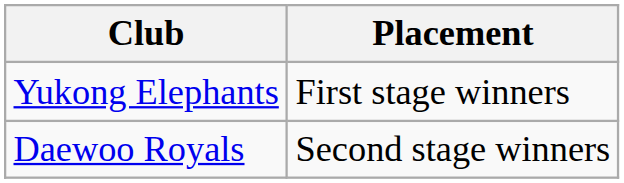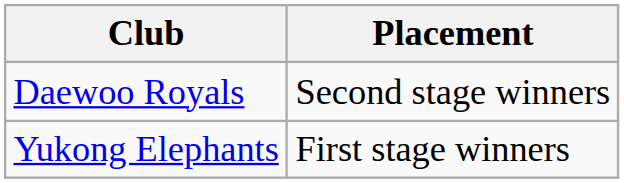rows swapped: Yukong Elephants <-> Daewoo Royals
